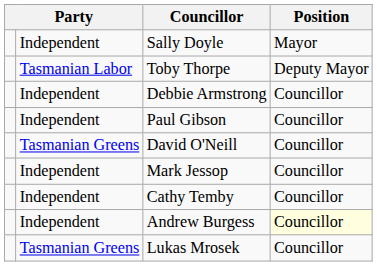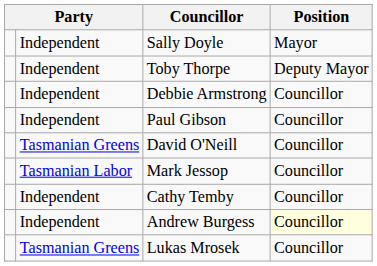Toby Thorpe | column 2: Tasmanian Labor -> Independent
Mark Jessop | column 2: Independent -> Tasmanian Labor
